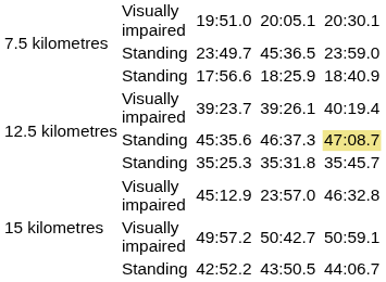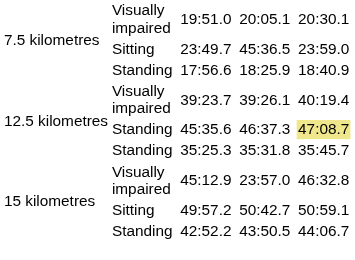23:49.7 | column 2: Standing -> Sitting
49:57.2 | column 2: Visually impaired -> Sitting
